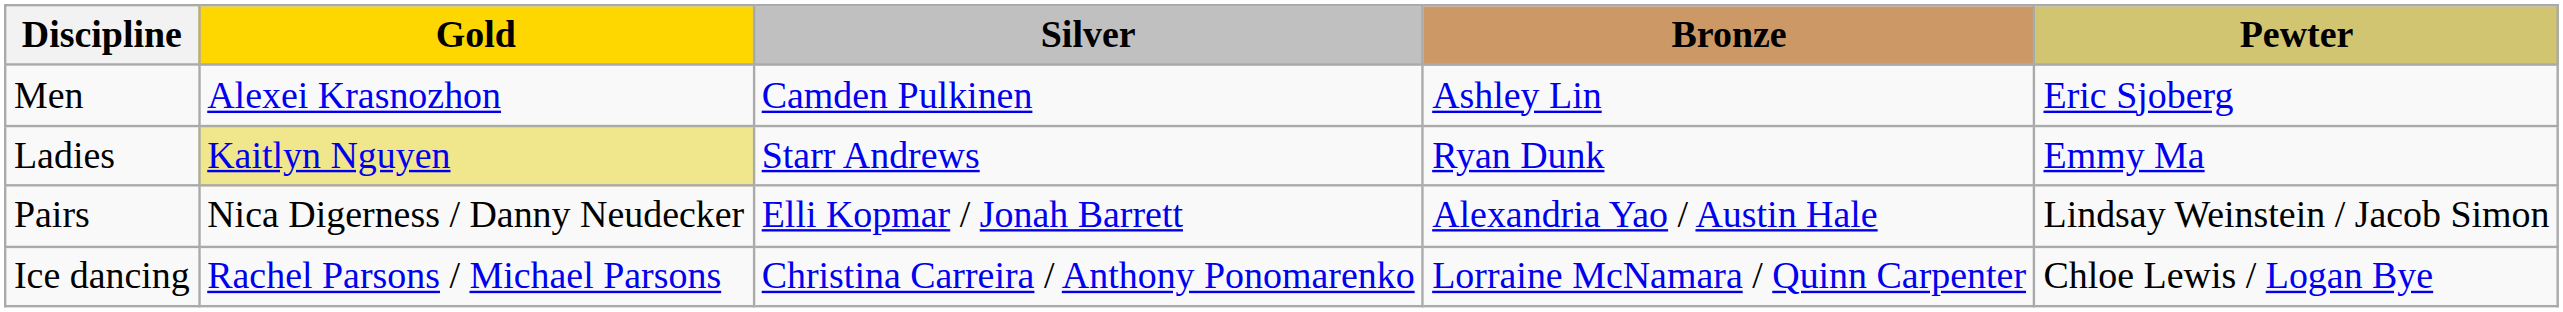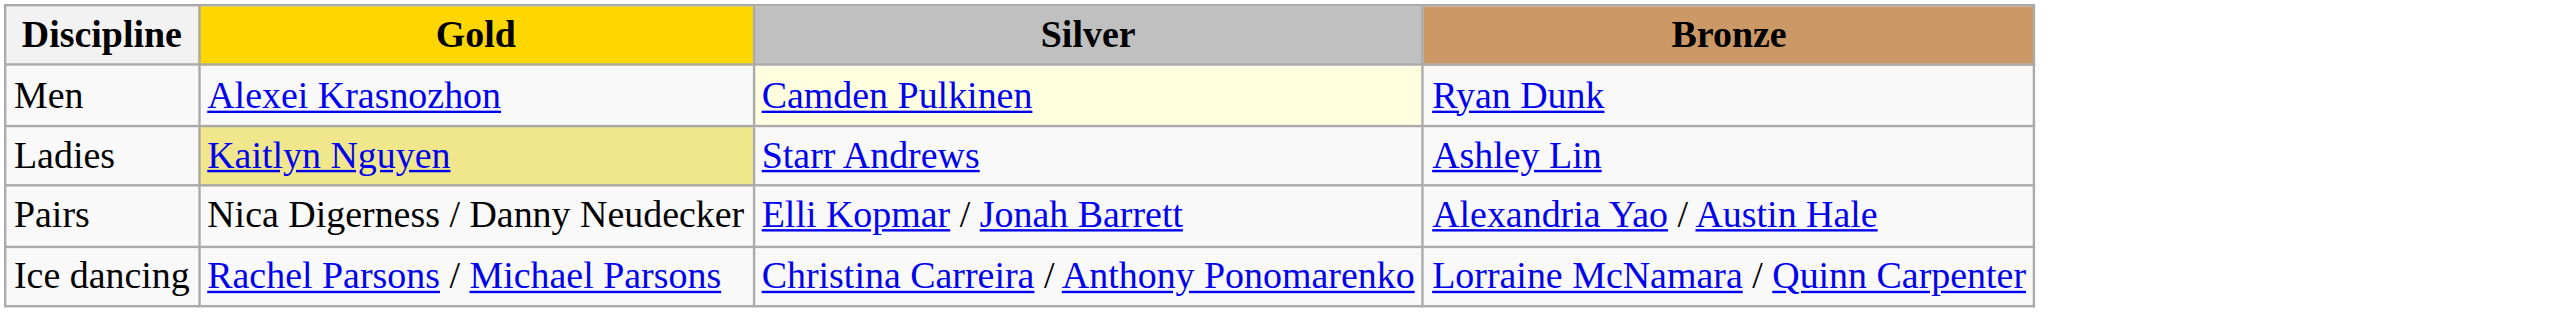- column: Pewter | Eric Sjoberg | Emmy Ma | Lindsay Weinstein / Jacob Simon | Chloe Lewis / Logan Bye
Men | Silver: no background -> lightyellow background
Men | Bronze: Ashley Lin -> Ryan Dunk
Ladies | Bronze: Ryan Dunk -> Ashley Lin
